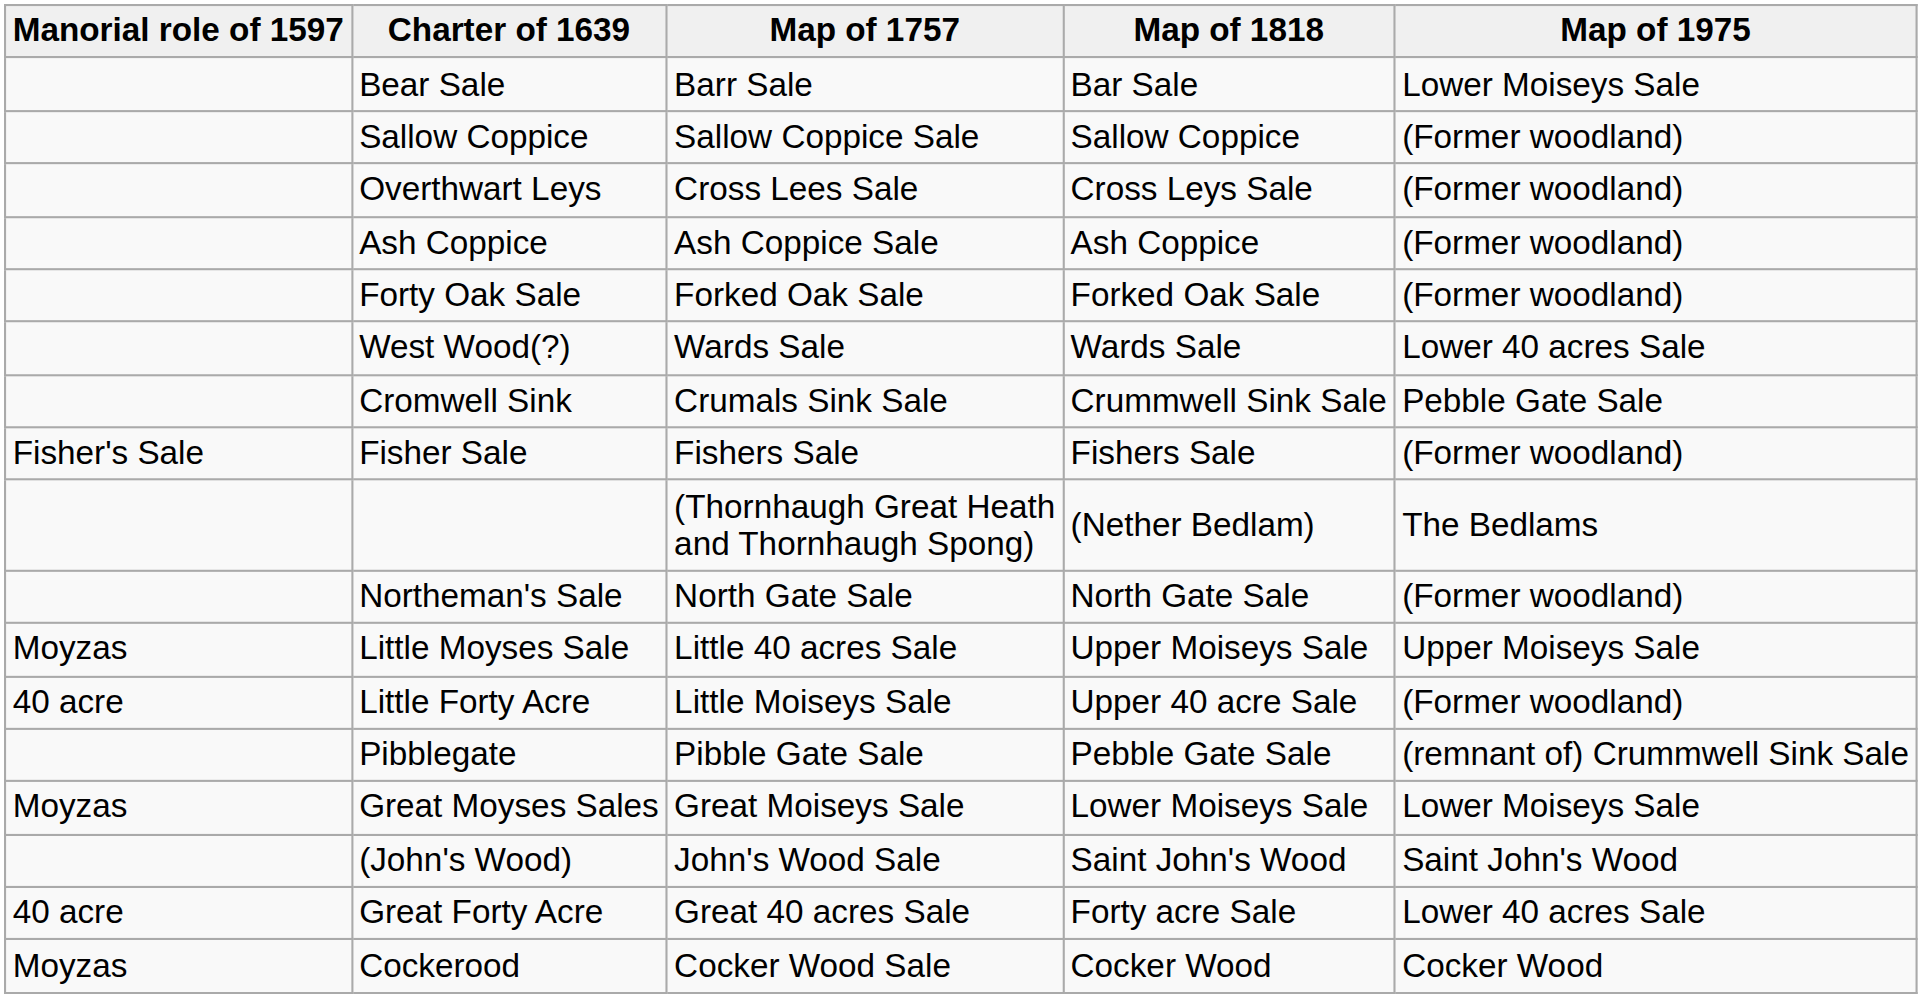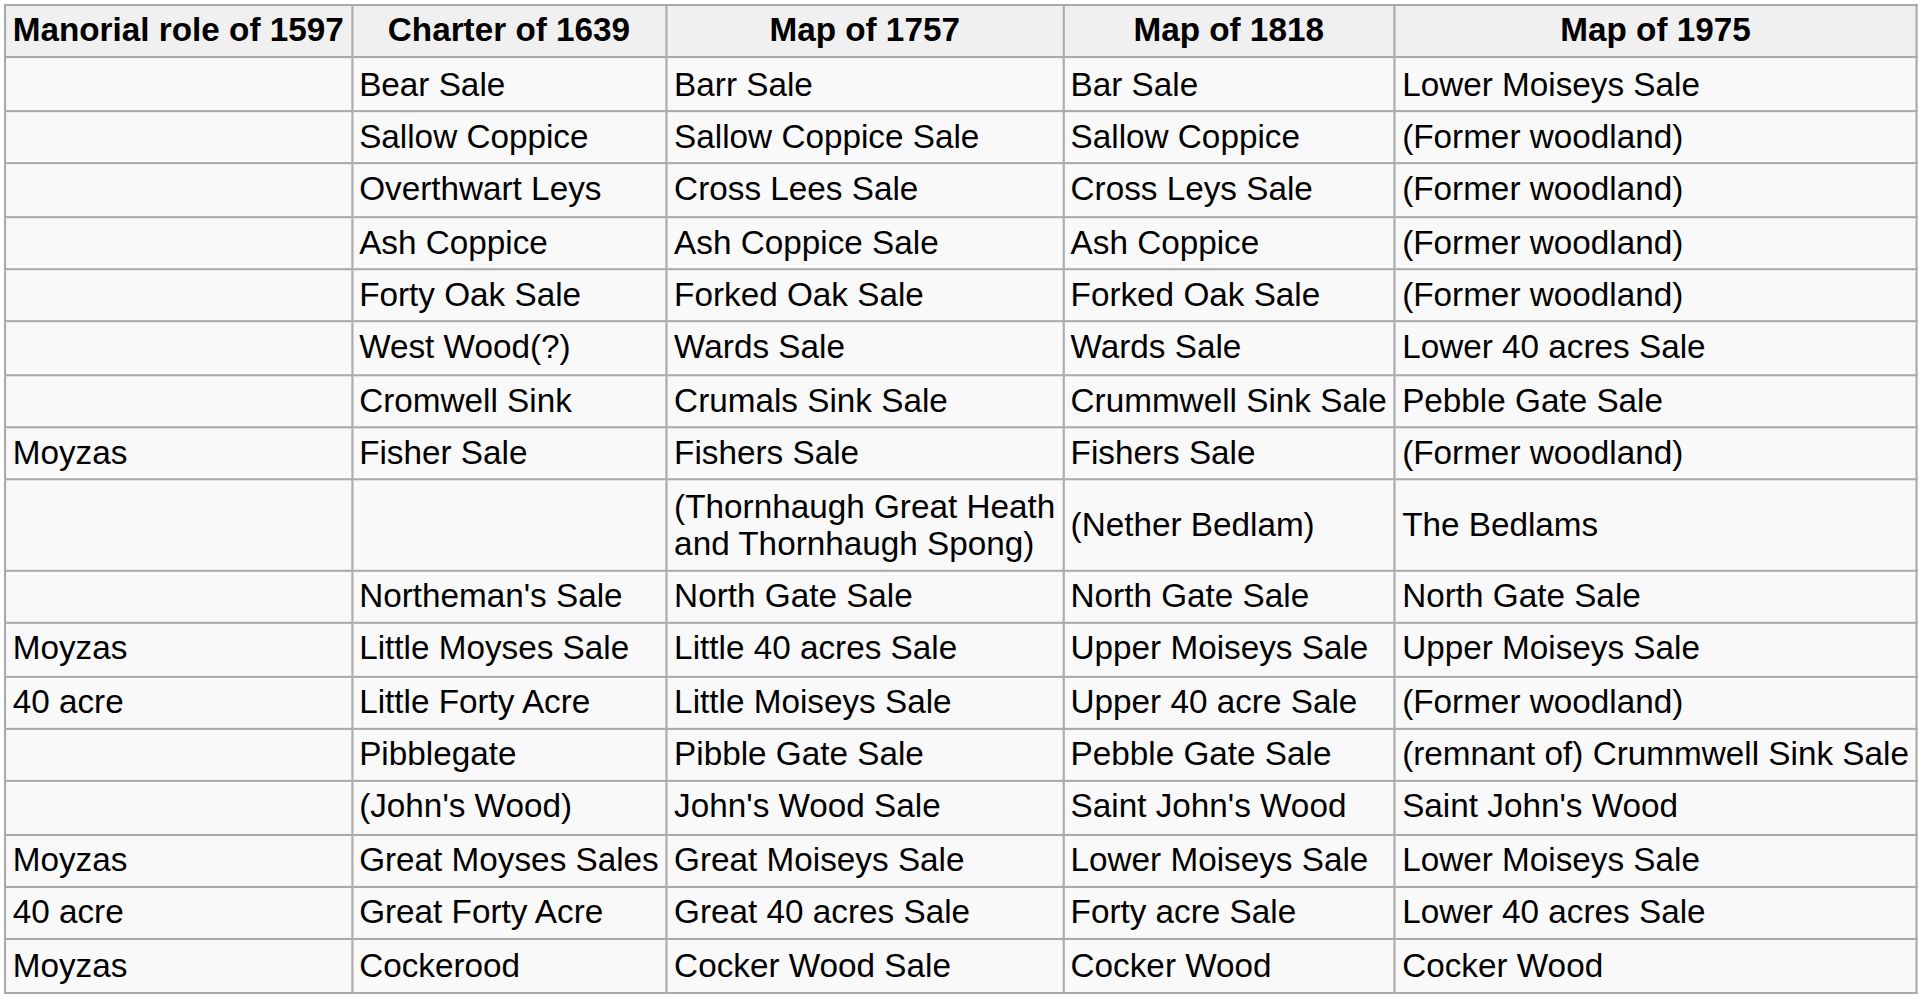Fisher Sale | Manorial role of 1597: Fisher's Sale -> Moyzas
Northeman's Sale | Map of 1975: (Former woodland) -> North Gate Sale
rows swapped: (John's Wood) <-> Great Moyses Sales
